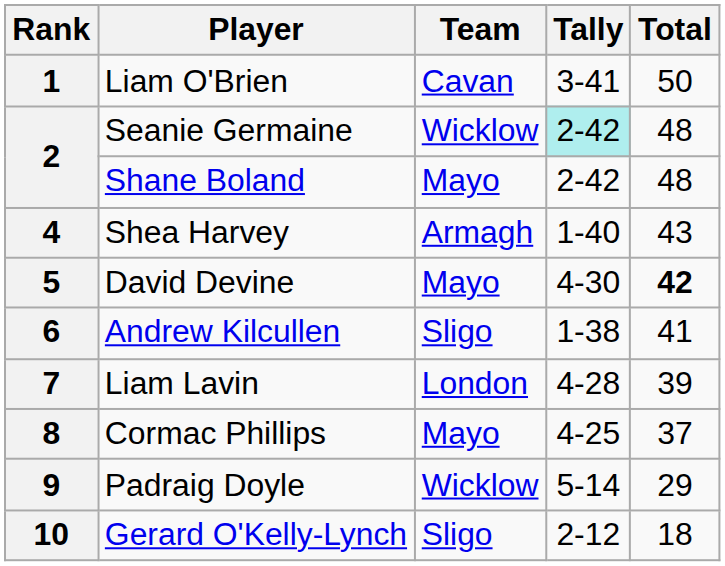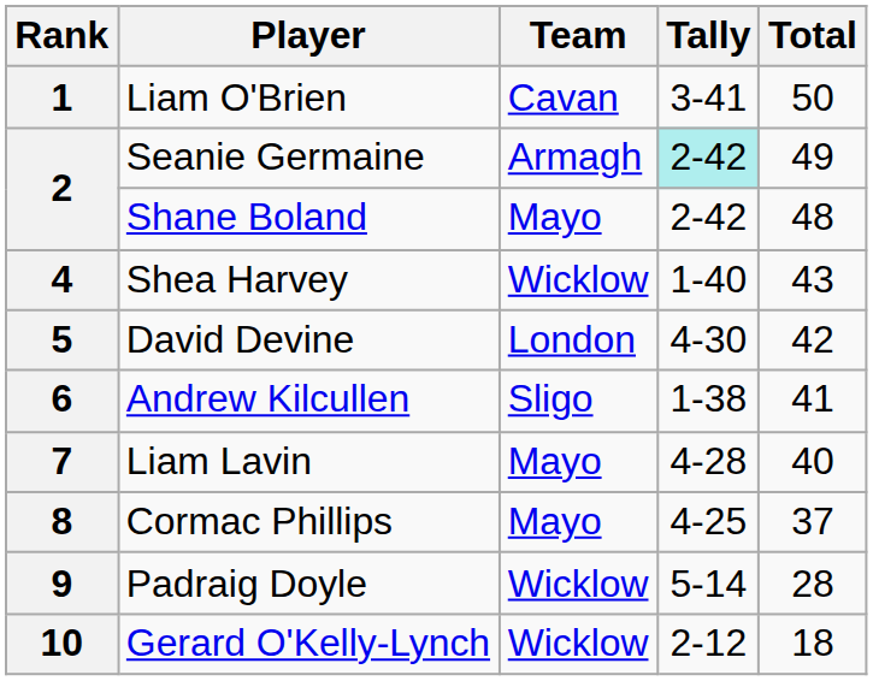2 / Seanie Germaine | Team: Wicklow -> Armagh
2 / Seanie Germaine | Total: 48 -> 49
4 | Team: Armagh -> Wicklow
5 | Team: Mayo -> London
5 | Total: bold -> normal
7 | Team: London -> Mayo
7 | Total: 39 -> 40
9 | Total: 29 -> 28
10 | Team: Sligo -> Wicklow
